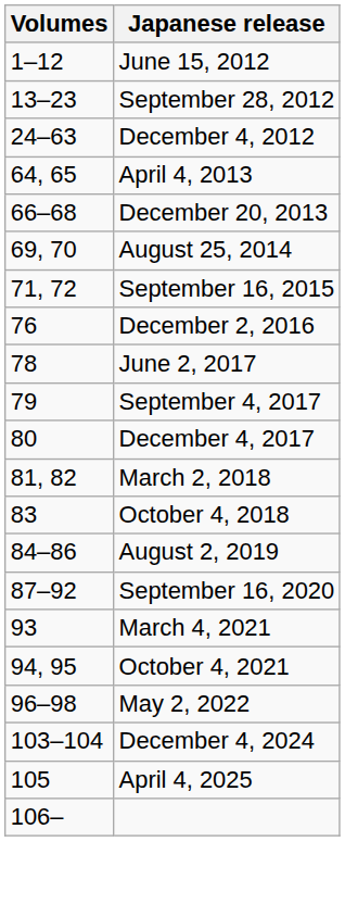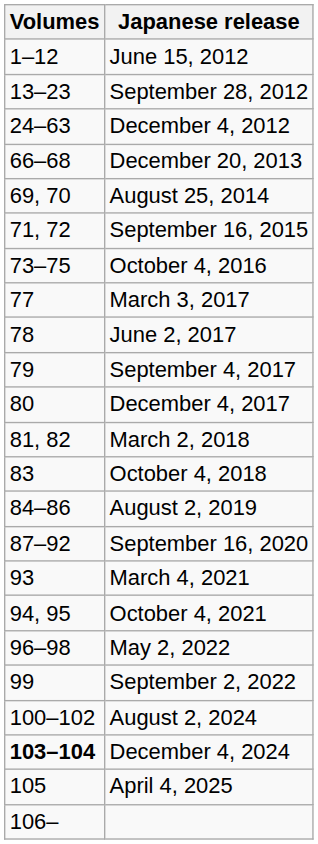- row: 64, 65 | April 4, 2013
+ row: 73–75 | October 4, 2016
- row: 76 | December 2, 2016
+ row: 77 | March 3, 2017
+ row: 99 | September 2, 2022
+ row: 100–102 | August 2, 2024
December 4, 2024 | Volumes: normal -> bold
